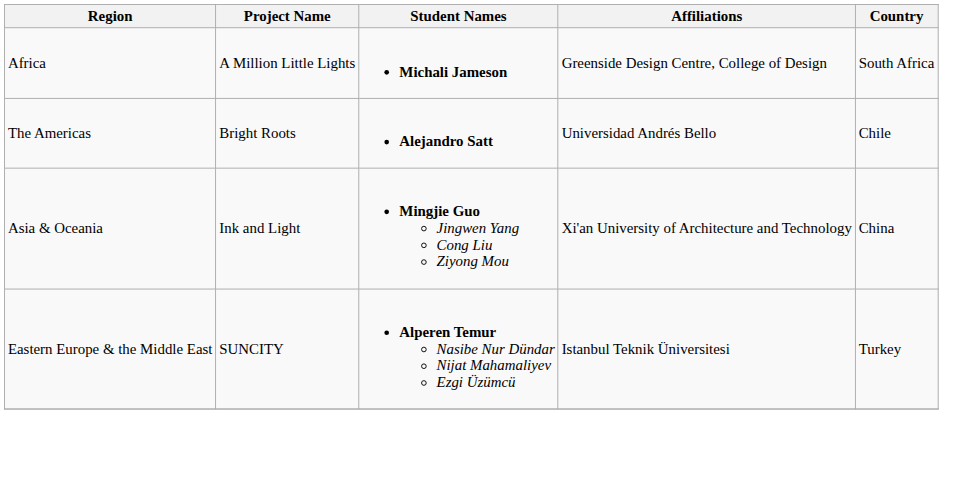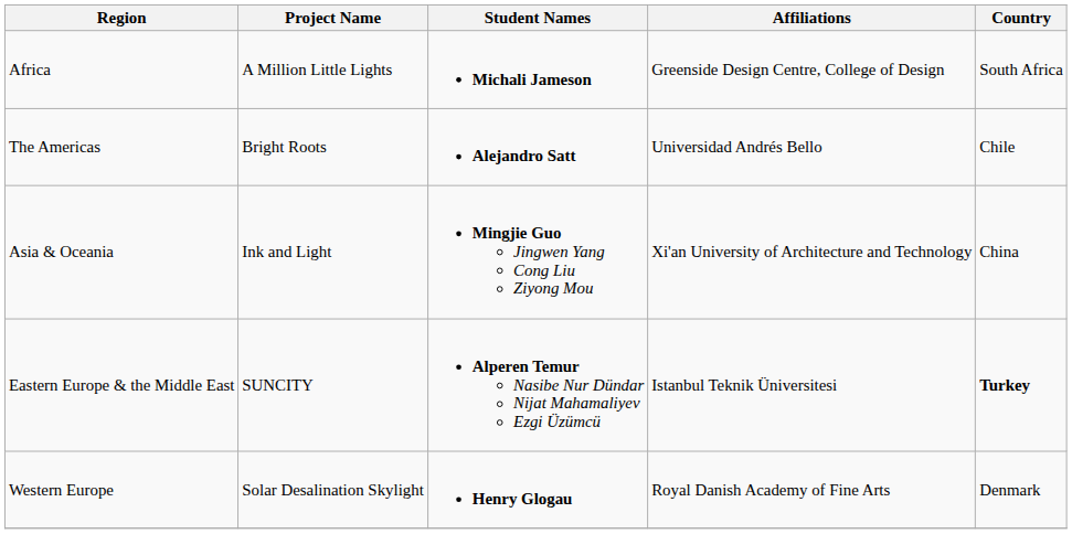Eastern Europe & the Middle East | Country: normal -> bold
+ row: Western Europe | Solar Desalination Skylight | Henry Glogau | Royal Danish Academy of Fine Arts | Denmark
